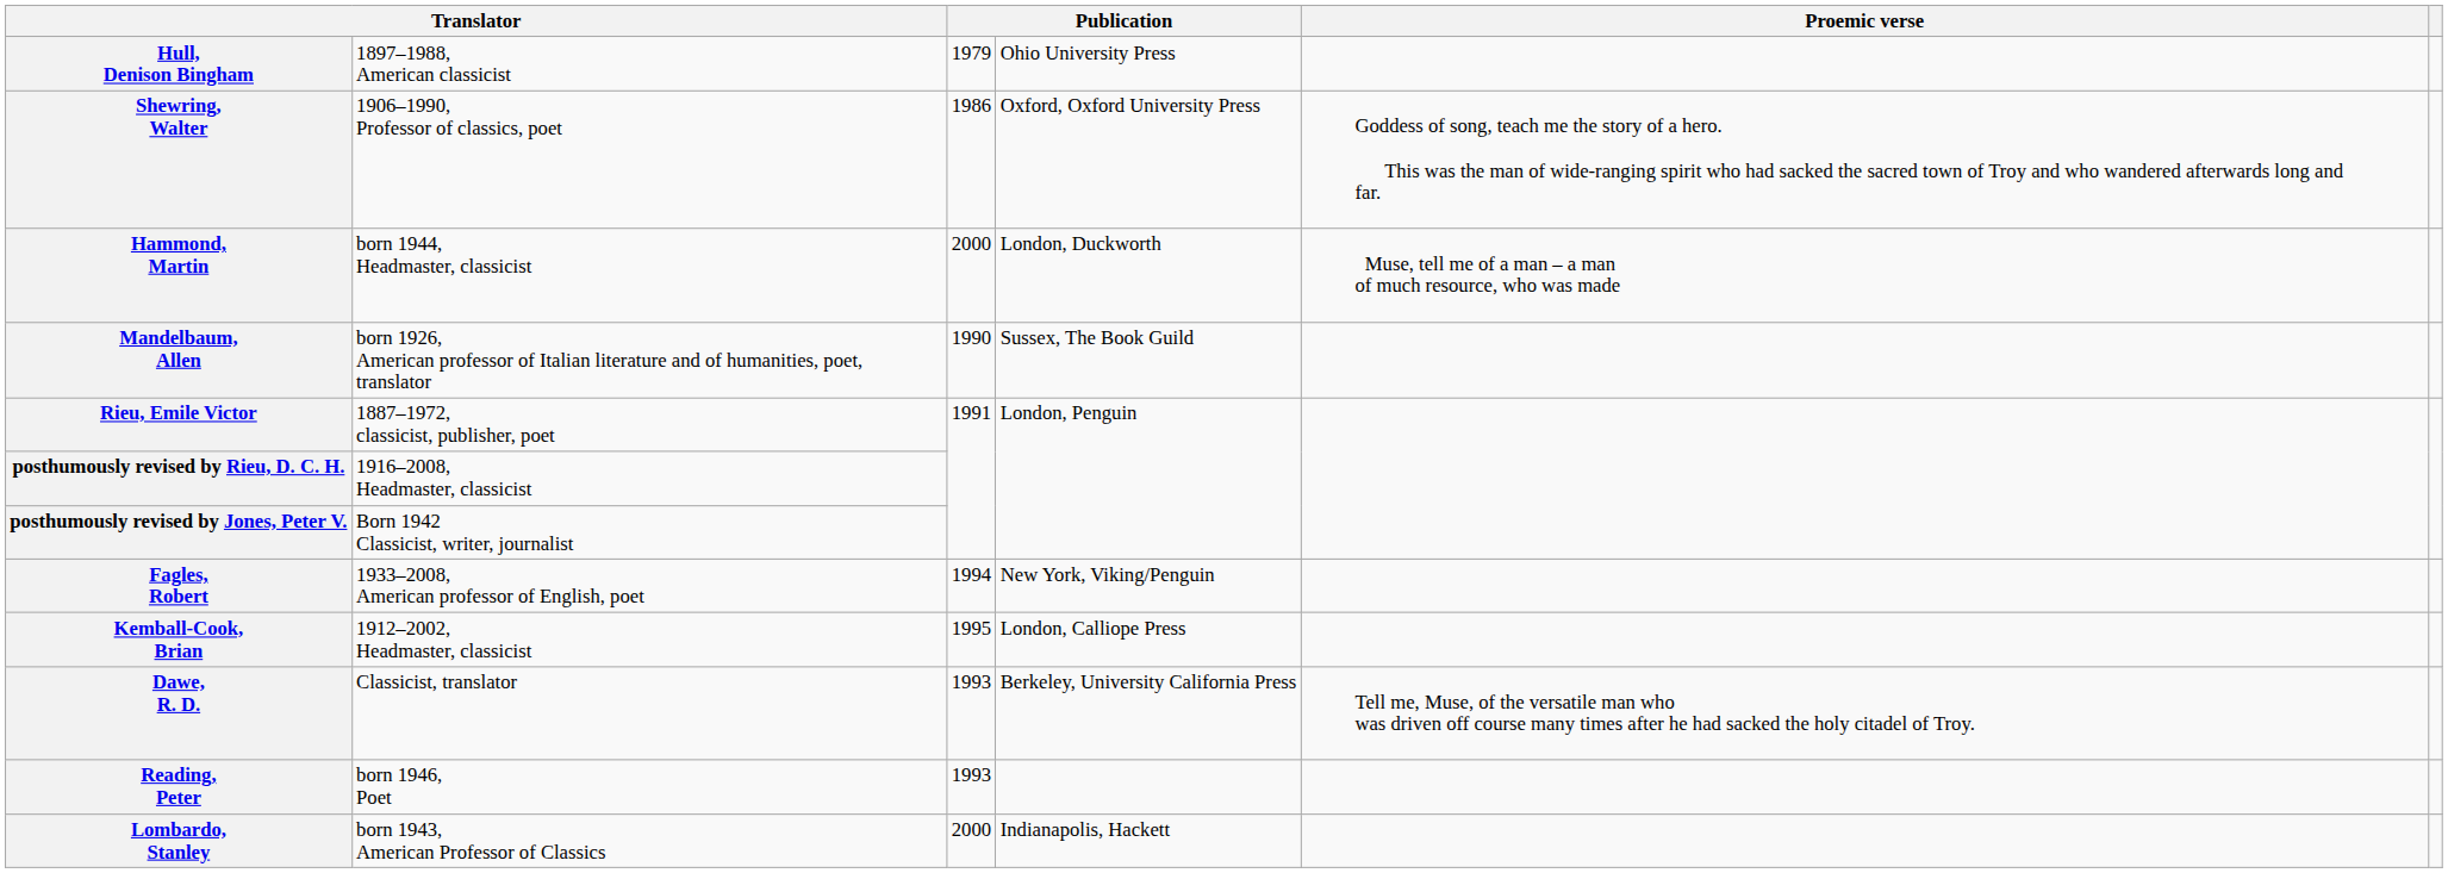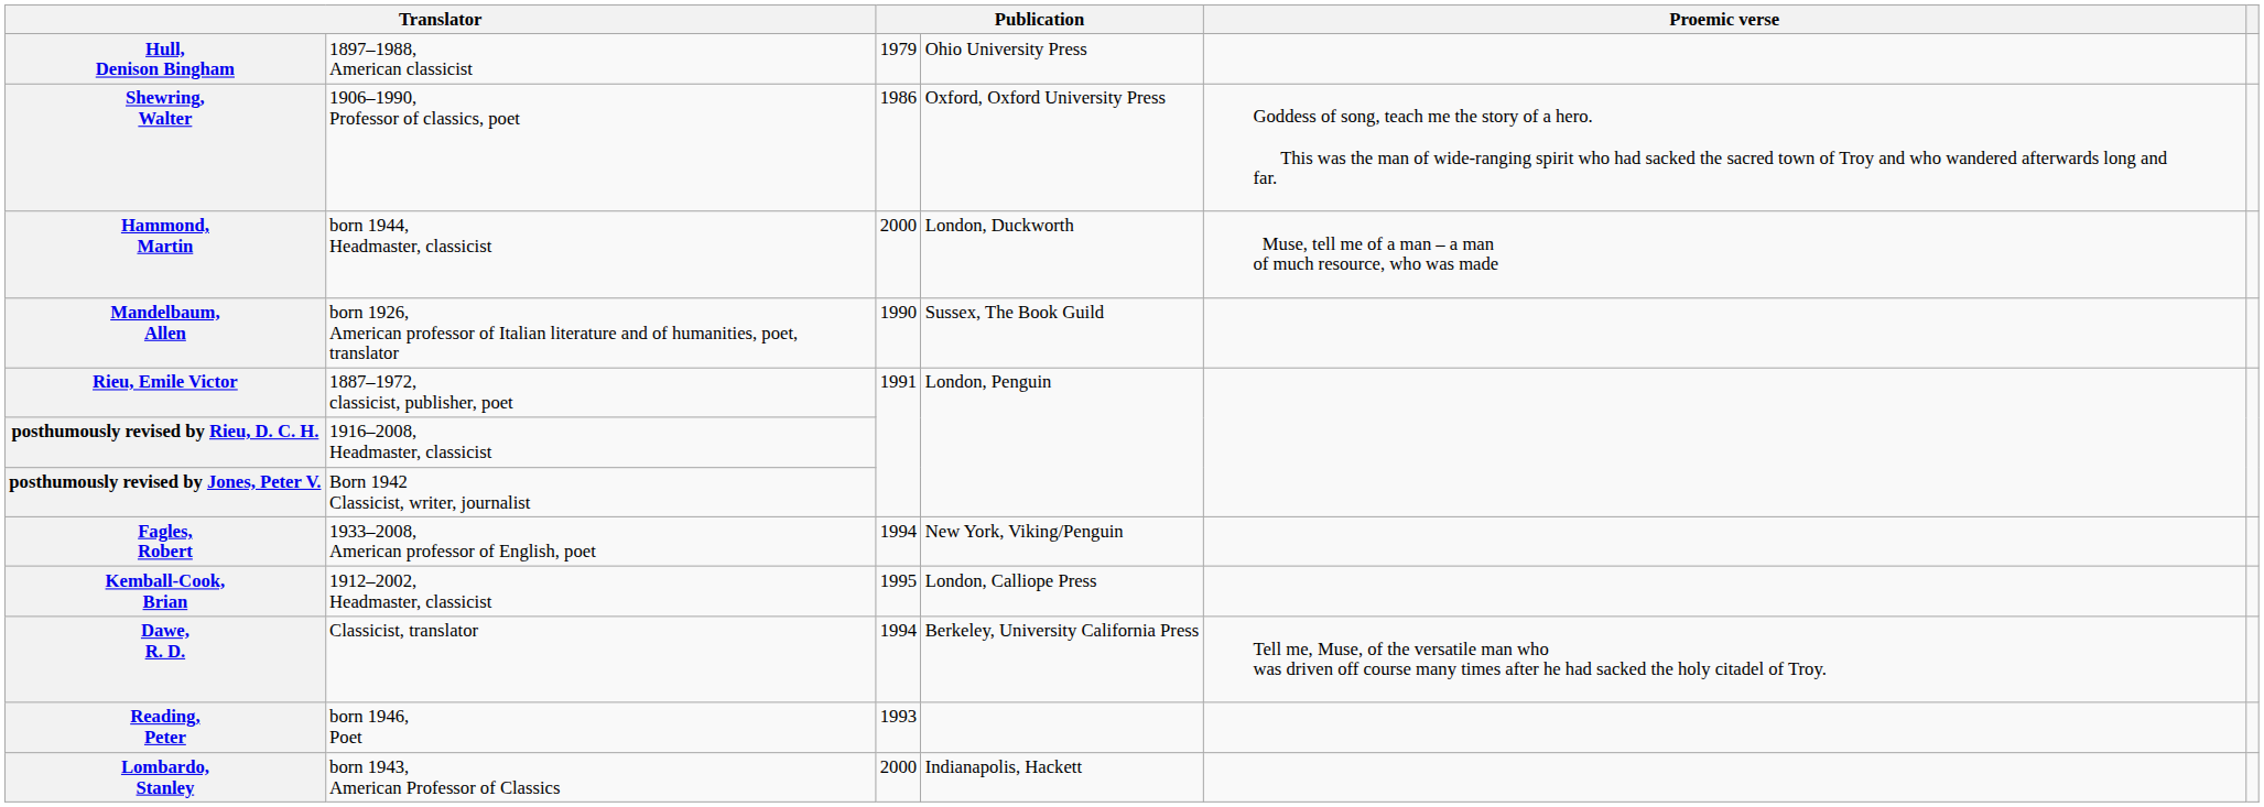Dawe, R. D. | column 3: 1993 -> 1994
